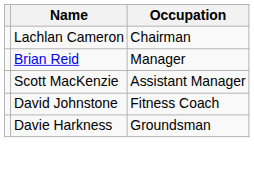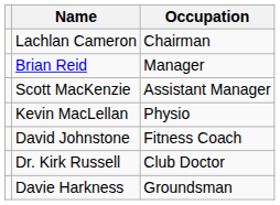+ row: Kevin MacLellan | Physio
+ row: Dr. Kirk Russell | Club Doctor
